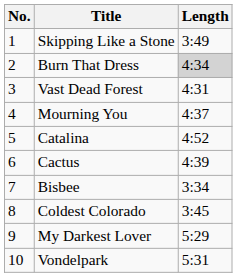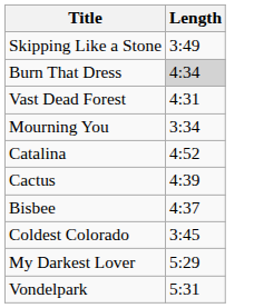- column: No. | 1 | 2 | 3 | 4 | 5 | 6 | 7 | 8 | 9 | 10
Mourning You | Length: 4:37 -> 3:34
Bisbee | Length: 3:34 -> 4:37
